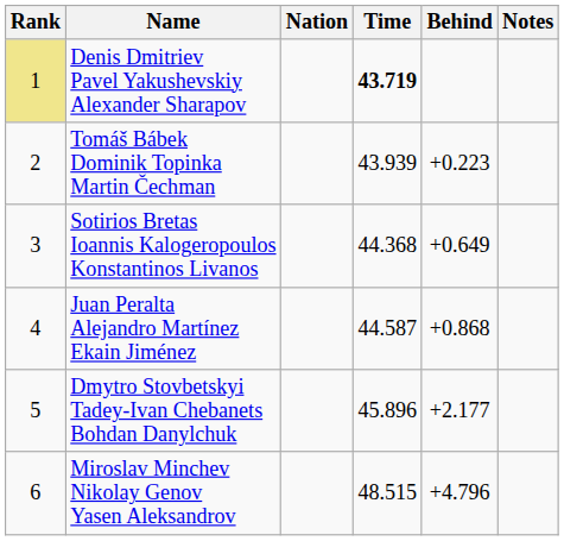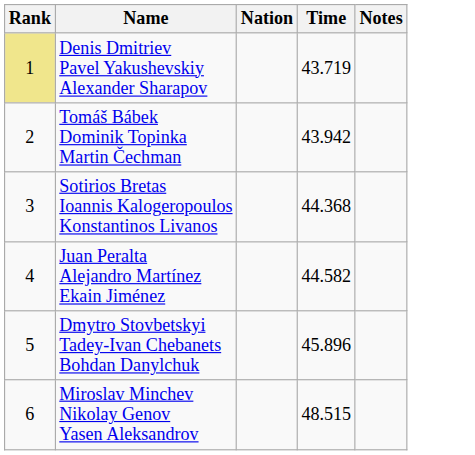- column: Behind | +0.223 | +0.649 | +0.868 | +2.177 | +4.796
Denis Dmitriev Pavel Yakushevskiy Alexander Sharapov | Time: bold -> normal
Tomáš Bábek Dominik Topinka Martin Čechman | Time: 43.939 -> 43.942
Juan Peralta Alejandro Martínez Ekain Jiménez | Time: 44.587 -> 44.582
